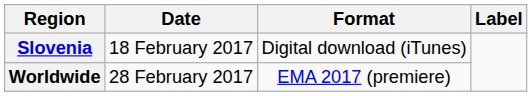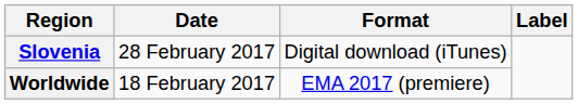Slovenia | Date: 18 February 2017 -> 28 February 2017
Worldwide | Date: 28 February 2017 -> 18 February 2017
